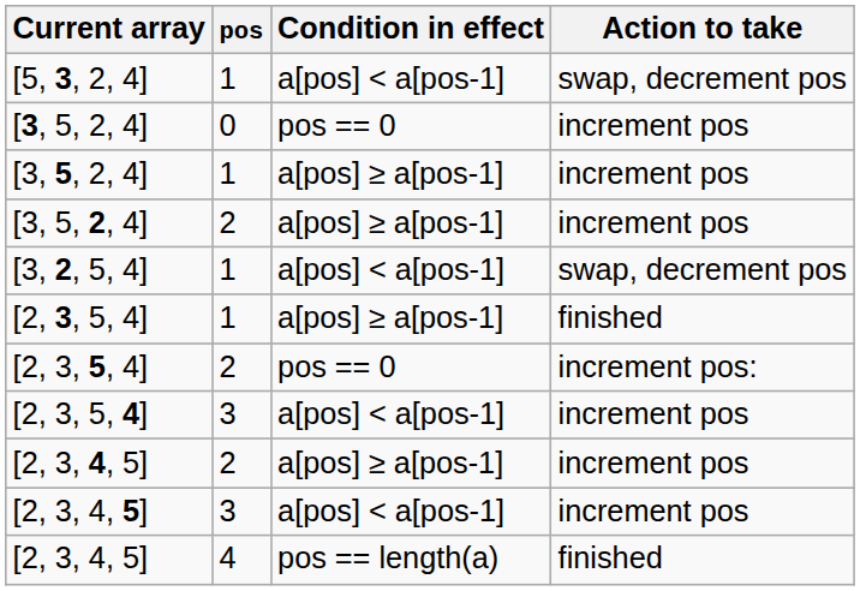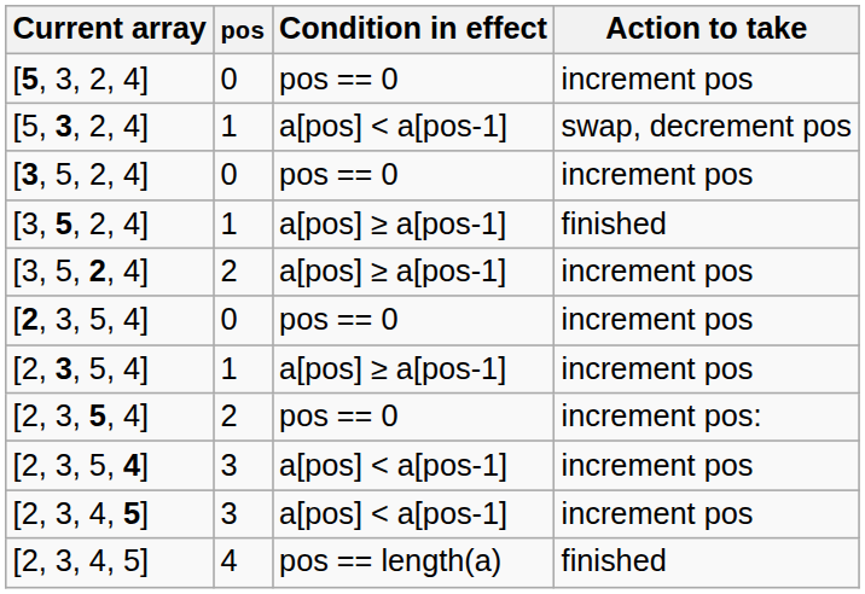+ row: [5, 3, 2, 4] | 0 | pos == 0 | increment pos
[3, 5, 2, 4] / 1 | Action to take: increment pos -> finished
- row: [3, 2, 5, 4] | 1 | a[pos] < a[pos-1] | swap, decrement pos
+ row: [2, 3, 5, 4] | 0 | pos == 0 | increment pos
[2, 3, 5, 4] / 1 | Action to take: finished -> increment pos
- row: [2, 3, 4, 5] | 2 | a[pos] ≥ a[pos-1] | increment pos
